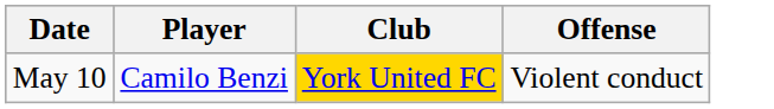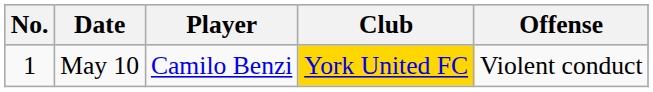+ column: No. | 1
